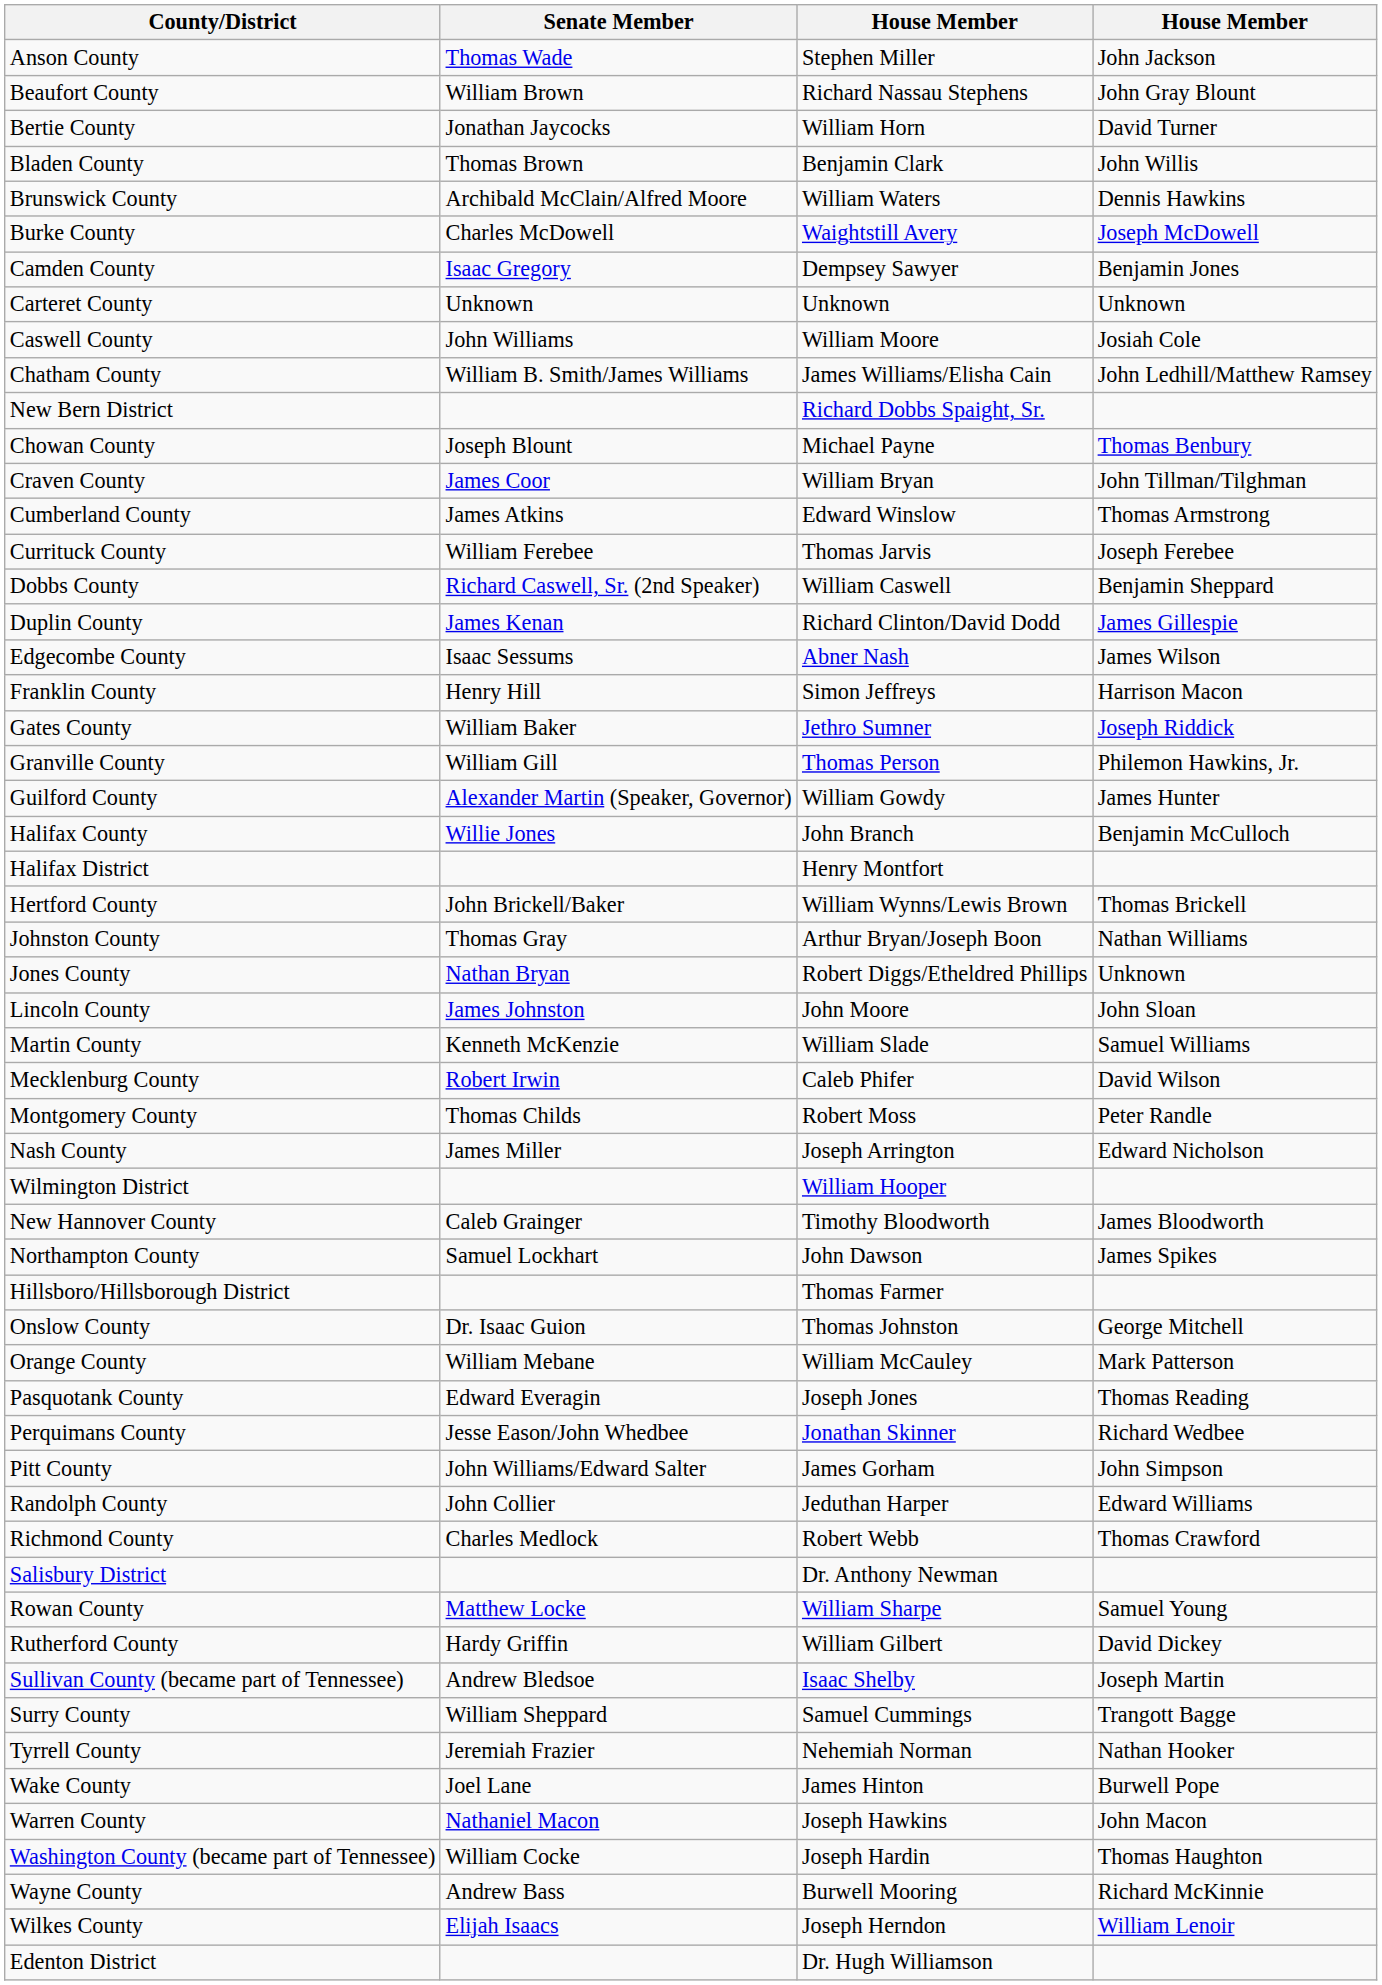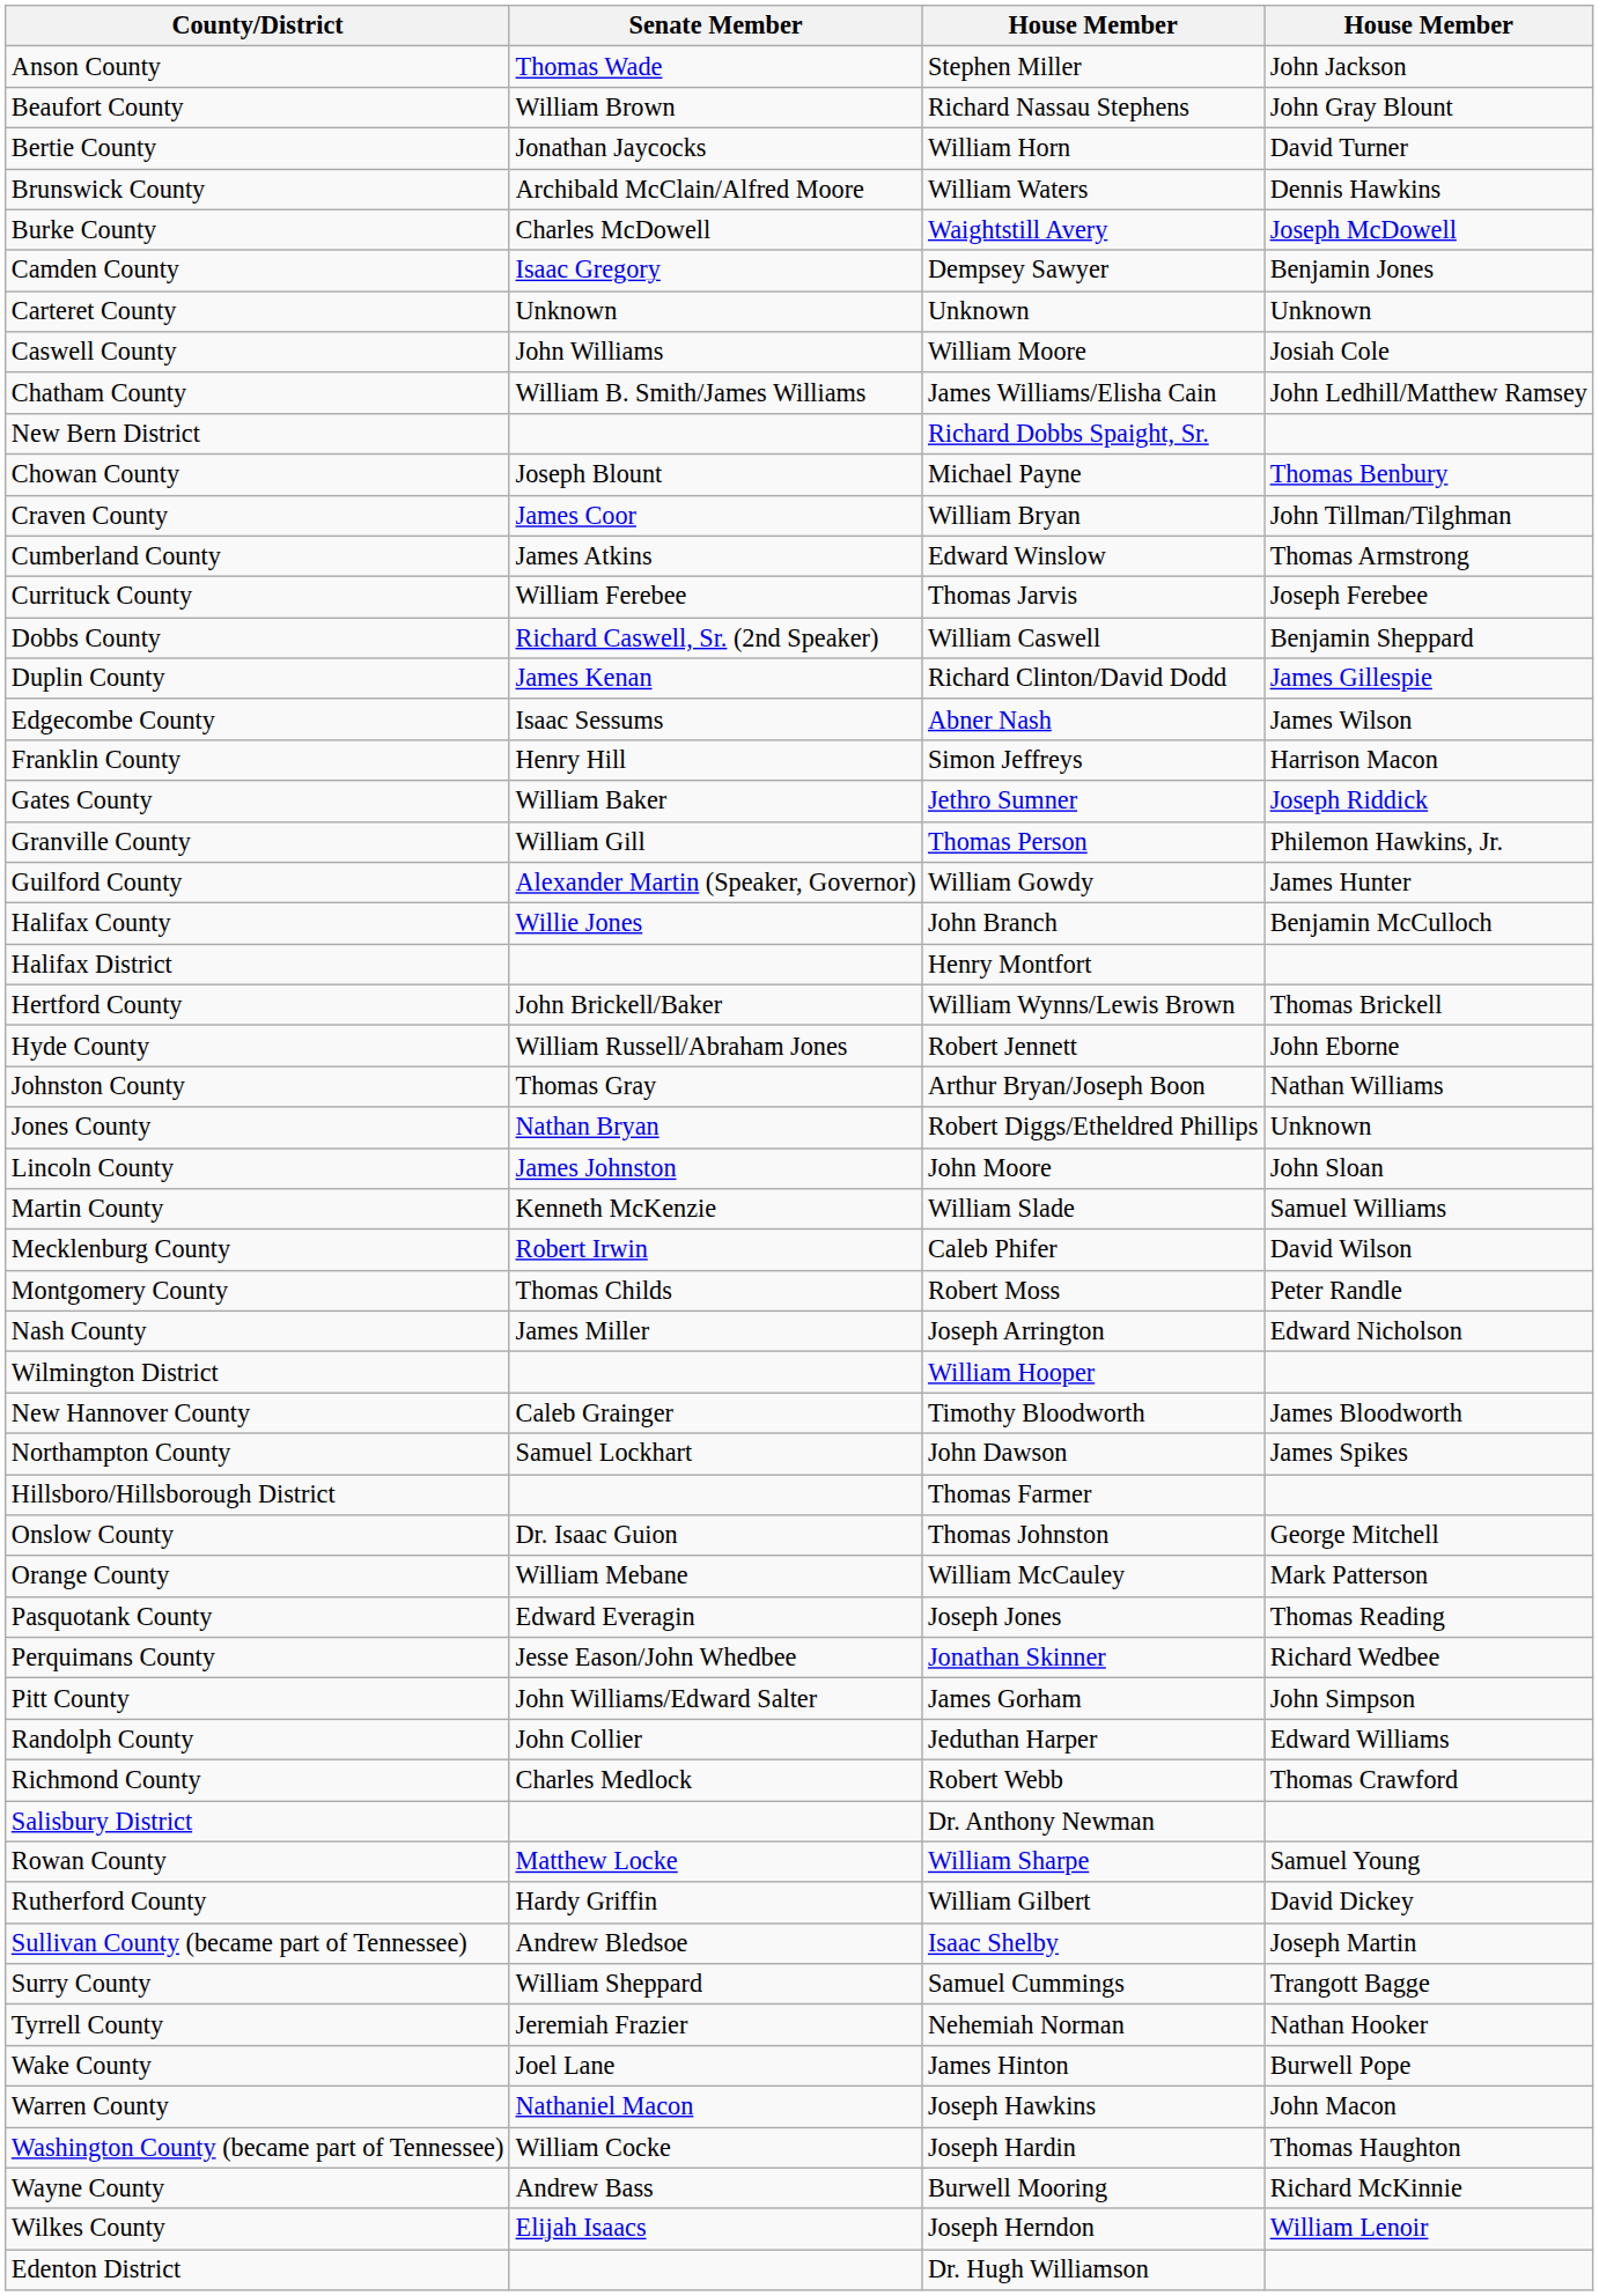- row: Bladen County | Thomas Brown | Benjamin Clark | John Willis
+ row: Hyde County | William Russell/Abraham Jones | Robert Jennett | John Eborne
